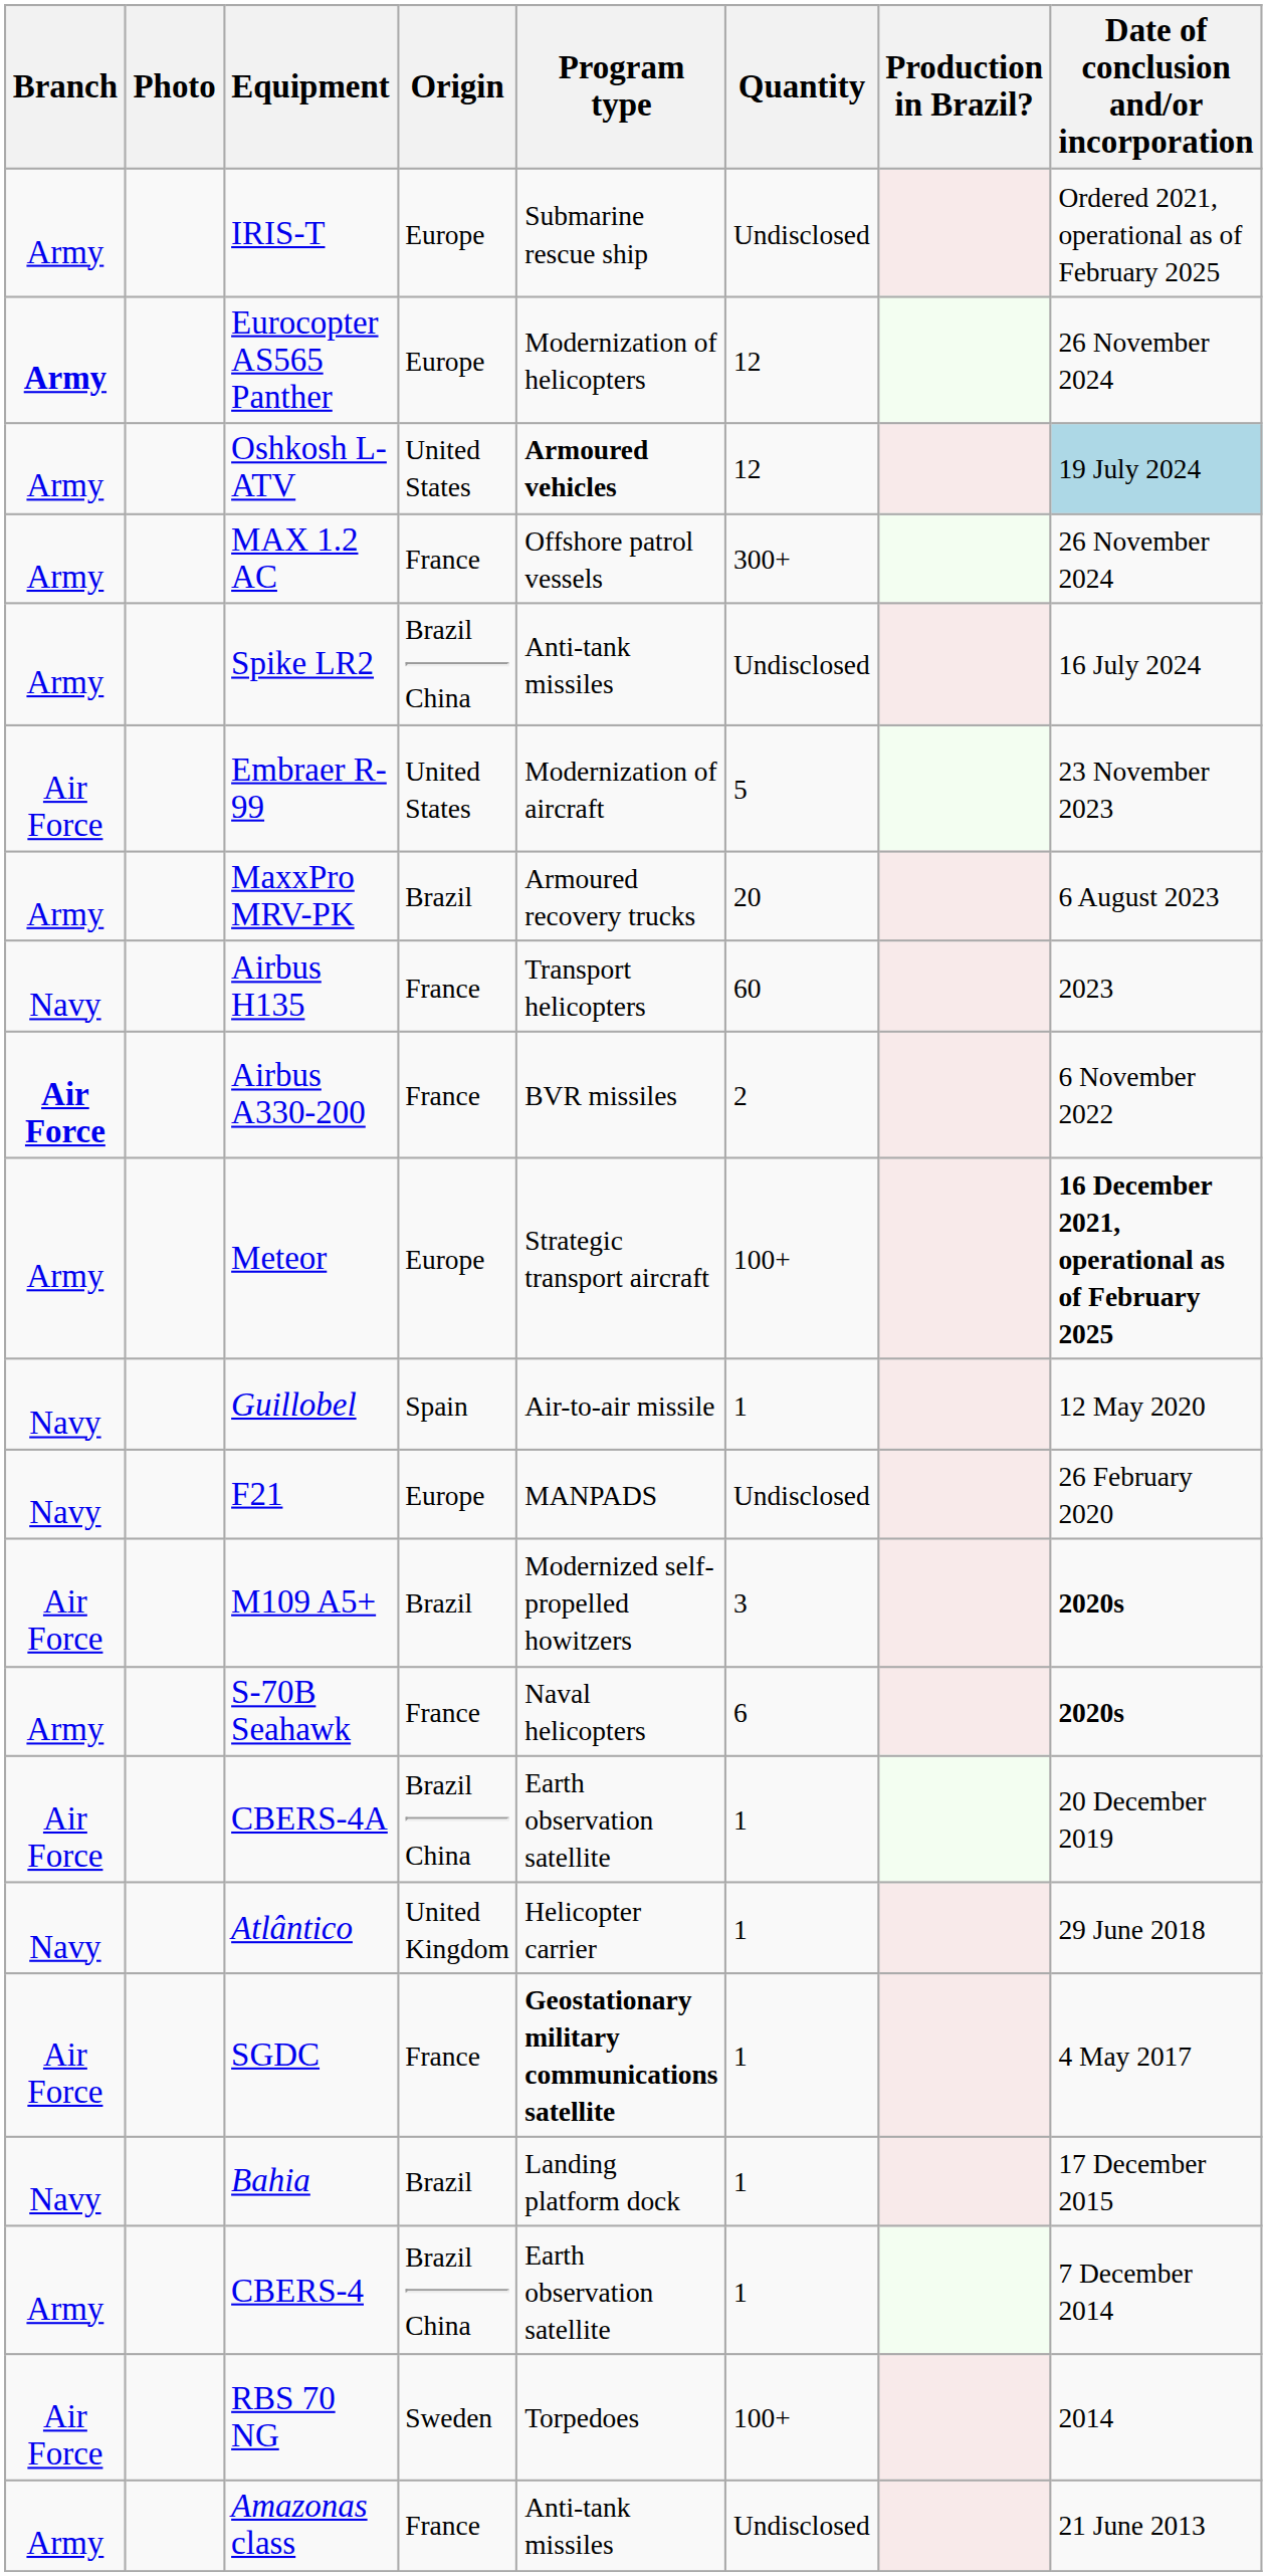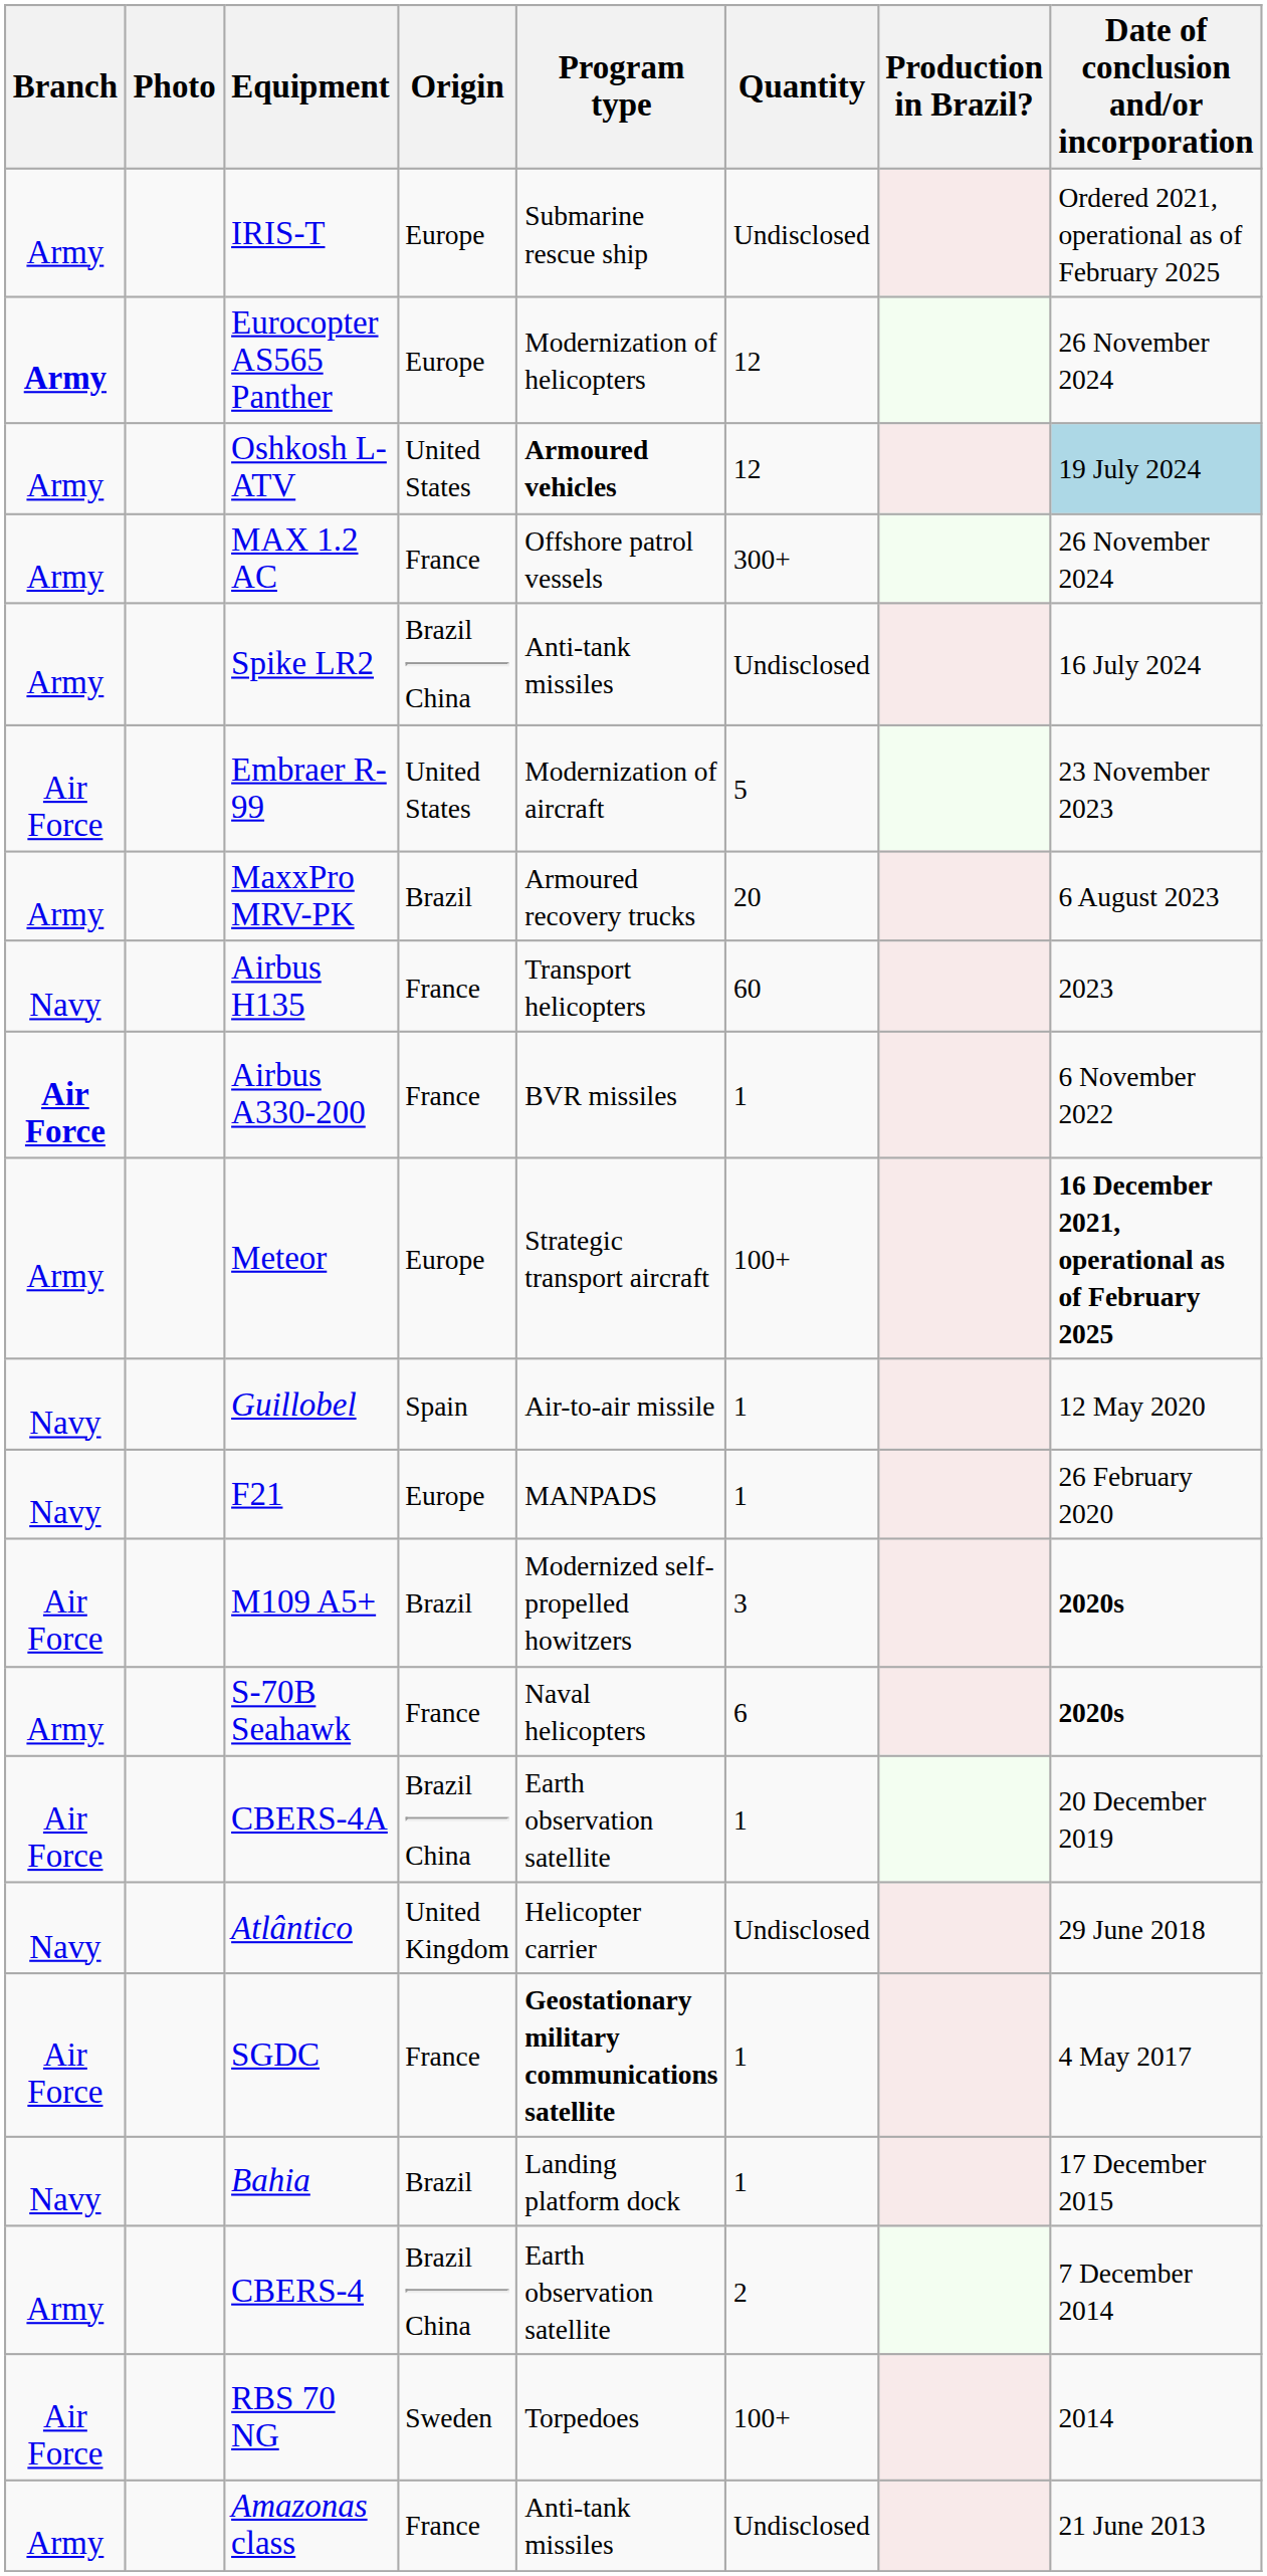Airbus A330-200 | Quantity: 2 -> 1
F21 | Quantity: Undisclosed -> 1
Atlântico | Quantity: 1 -> Undisclosed
CBERS-4 | Quantity: 1 -> 2
